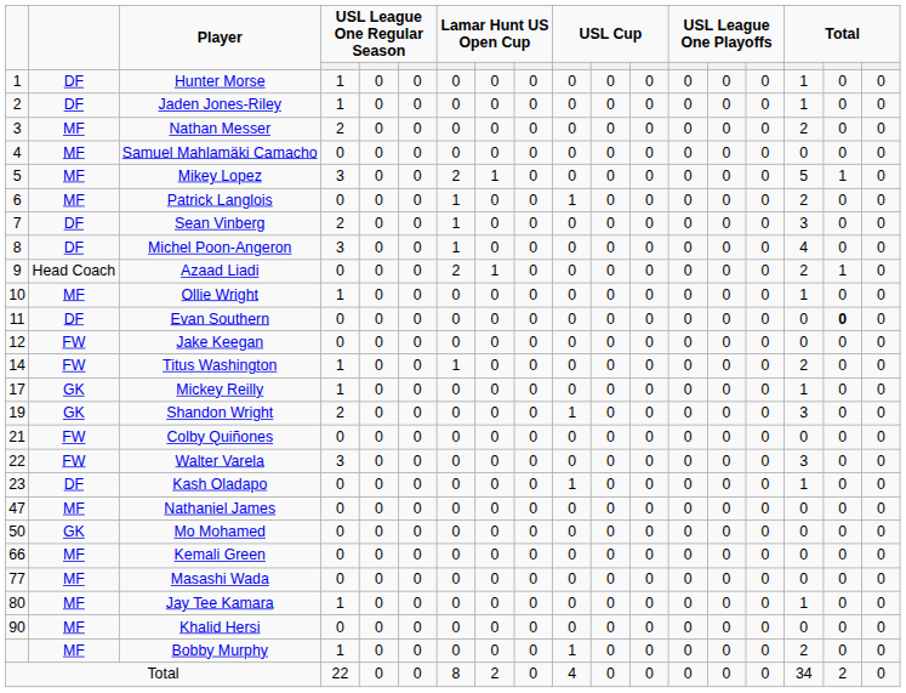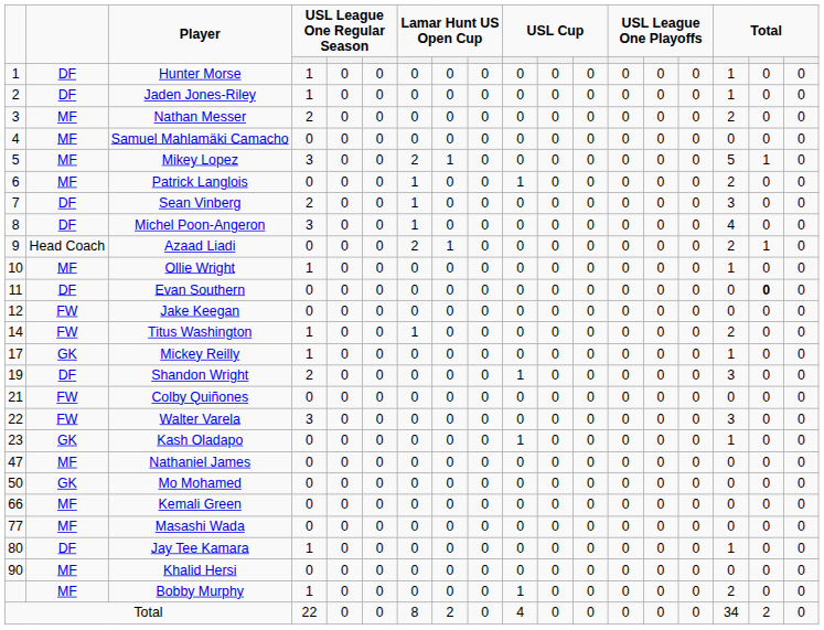Shandon Wright | column 2: GK -> DF
Kash Oladapo | column 2: DF -> GK
Jay Tee Kamara | column 2: MF -> DF
